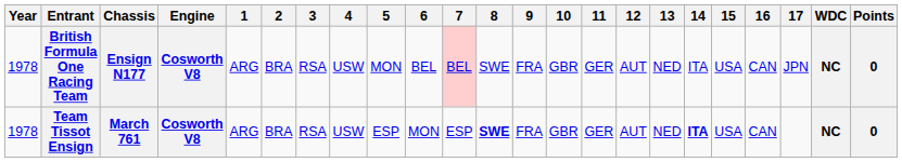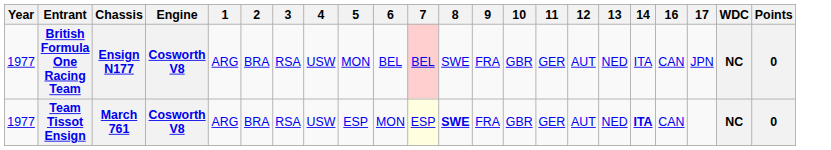- column: 15 | USA | USA
British Formula One Racing Team | Year: 1978 -> 1977
Team Tissot Ensign | Year: 1978 -> 1977
Team Tissot Ensign | 7: no background -> lightyellow background
